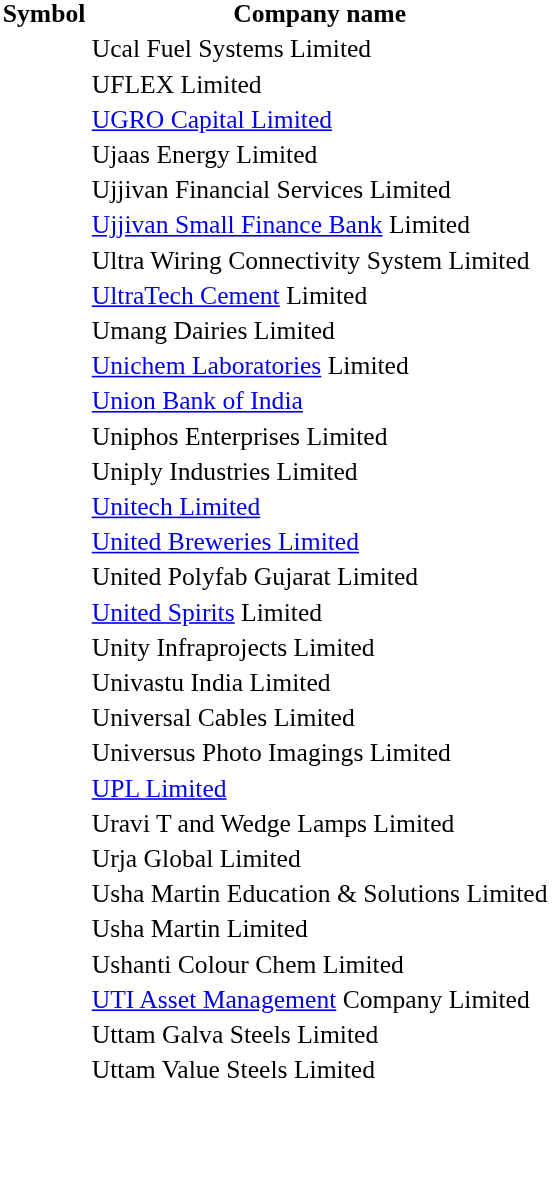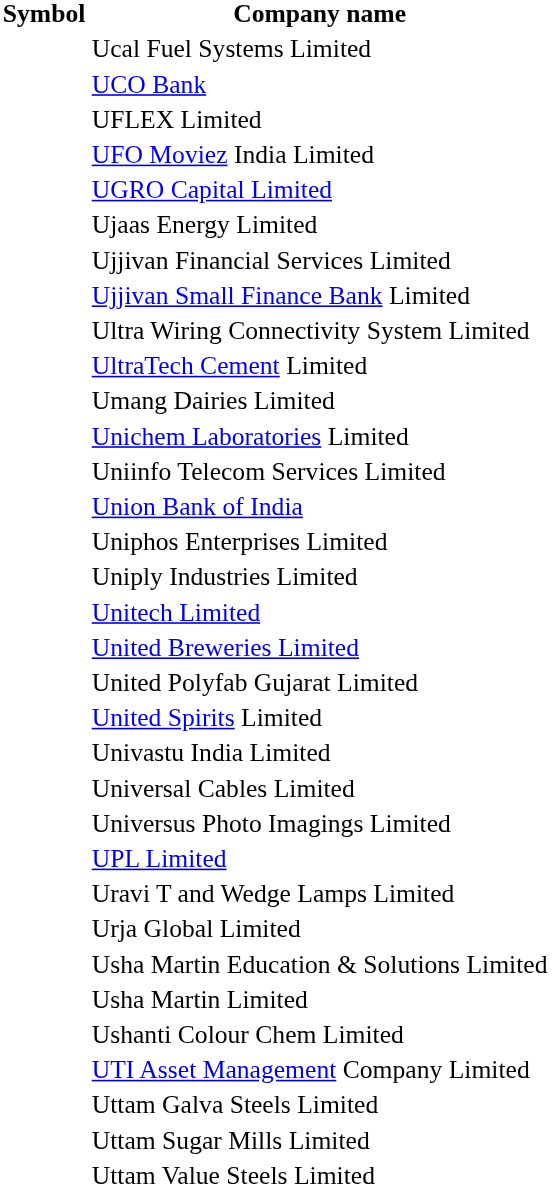+ row: UCO Bank
+ row: UFO Moviez India Limited
+ row: Uniinfo Telecom Services Limited
- row: Unity Infraprojects Limited
+ row: Uttam Sugar Mills Limited
